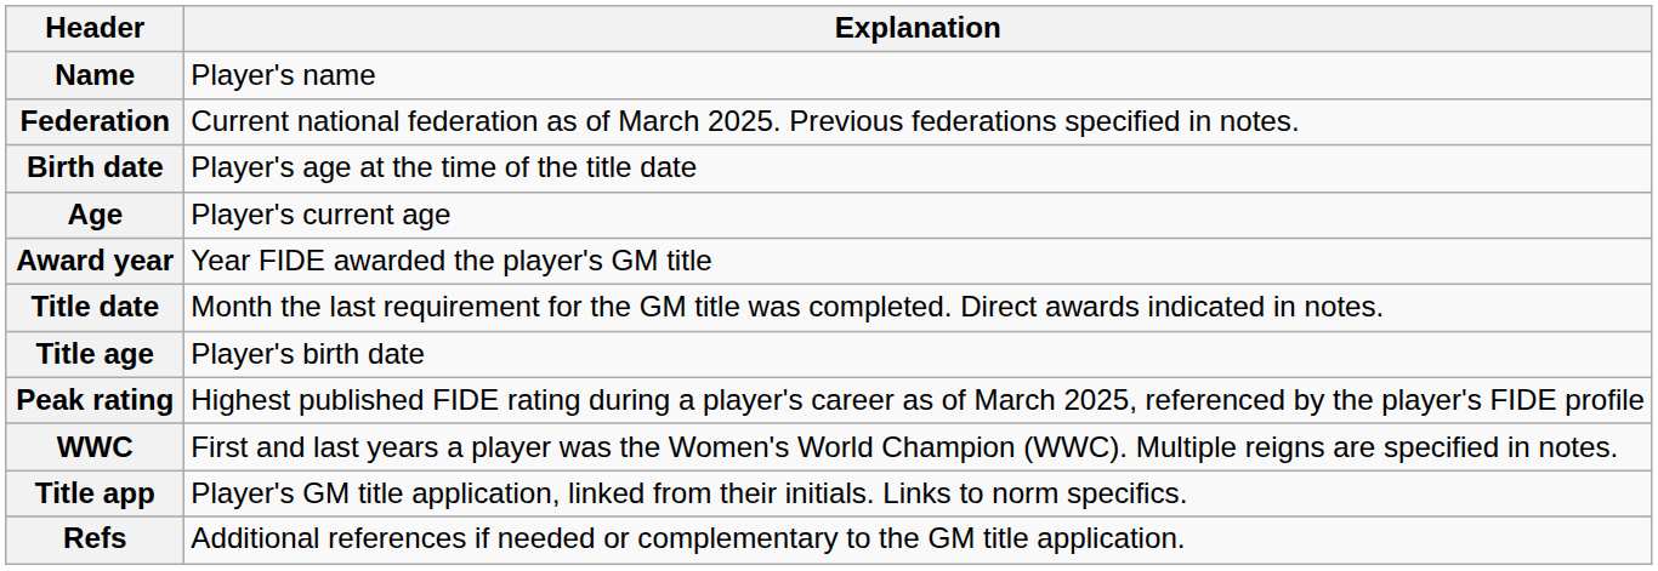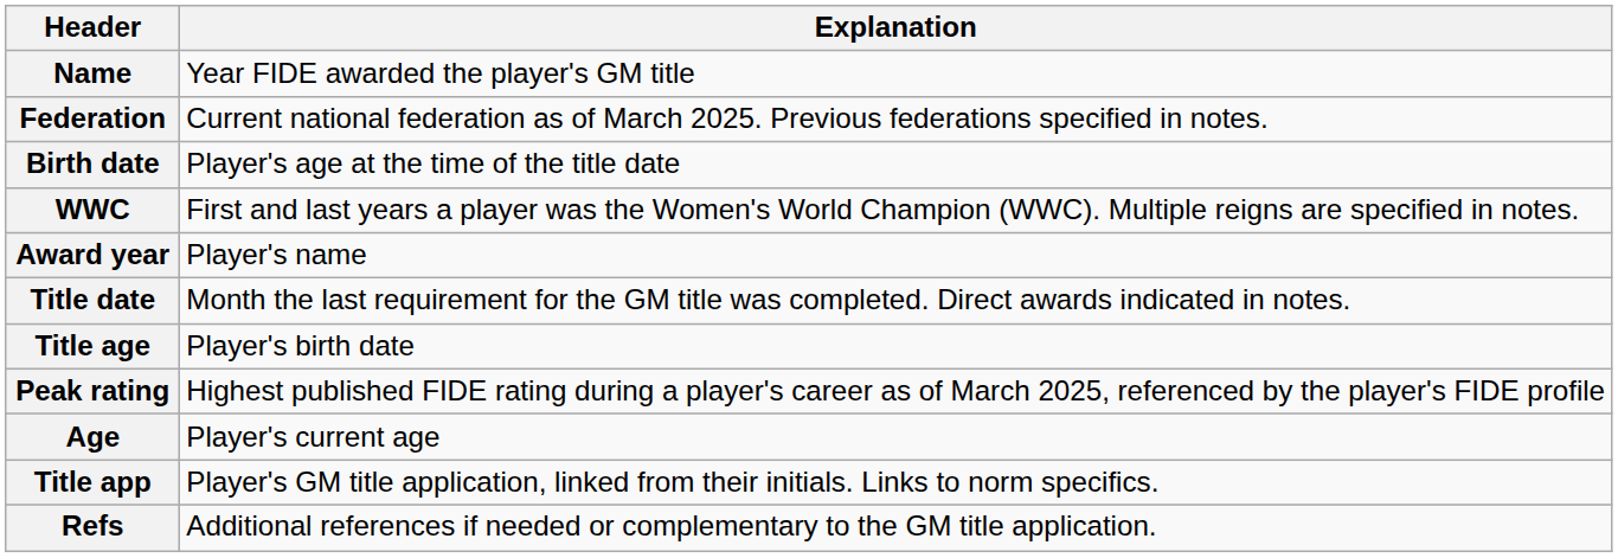Name | Explanation: Player's name -> Year FIDE awarded the player's GM title
rows swapped: Age <-> WWC
Award year | Explanation: Year FIDE awarded the player's GM title -> Player's name
